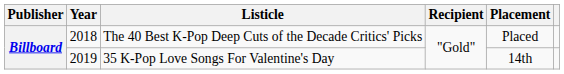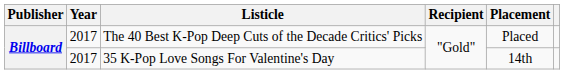The 40 Best K-Pop Deep Cuts of the Decade Critics' Picks | Year: 2018 -> 2017
35 K-Pop Love Songs For Valentine's Day | Year: 2019 -> 2017
